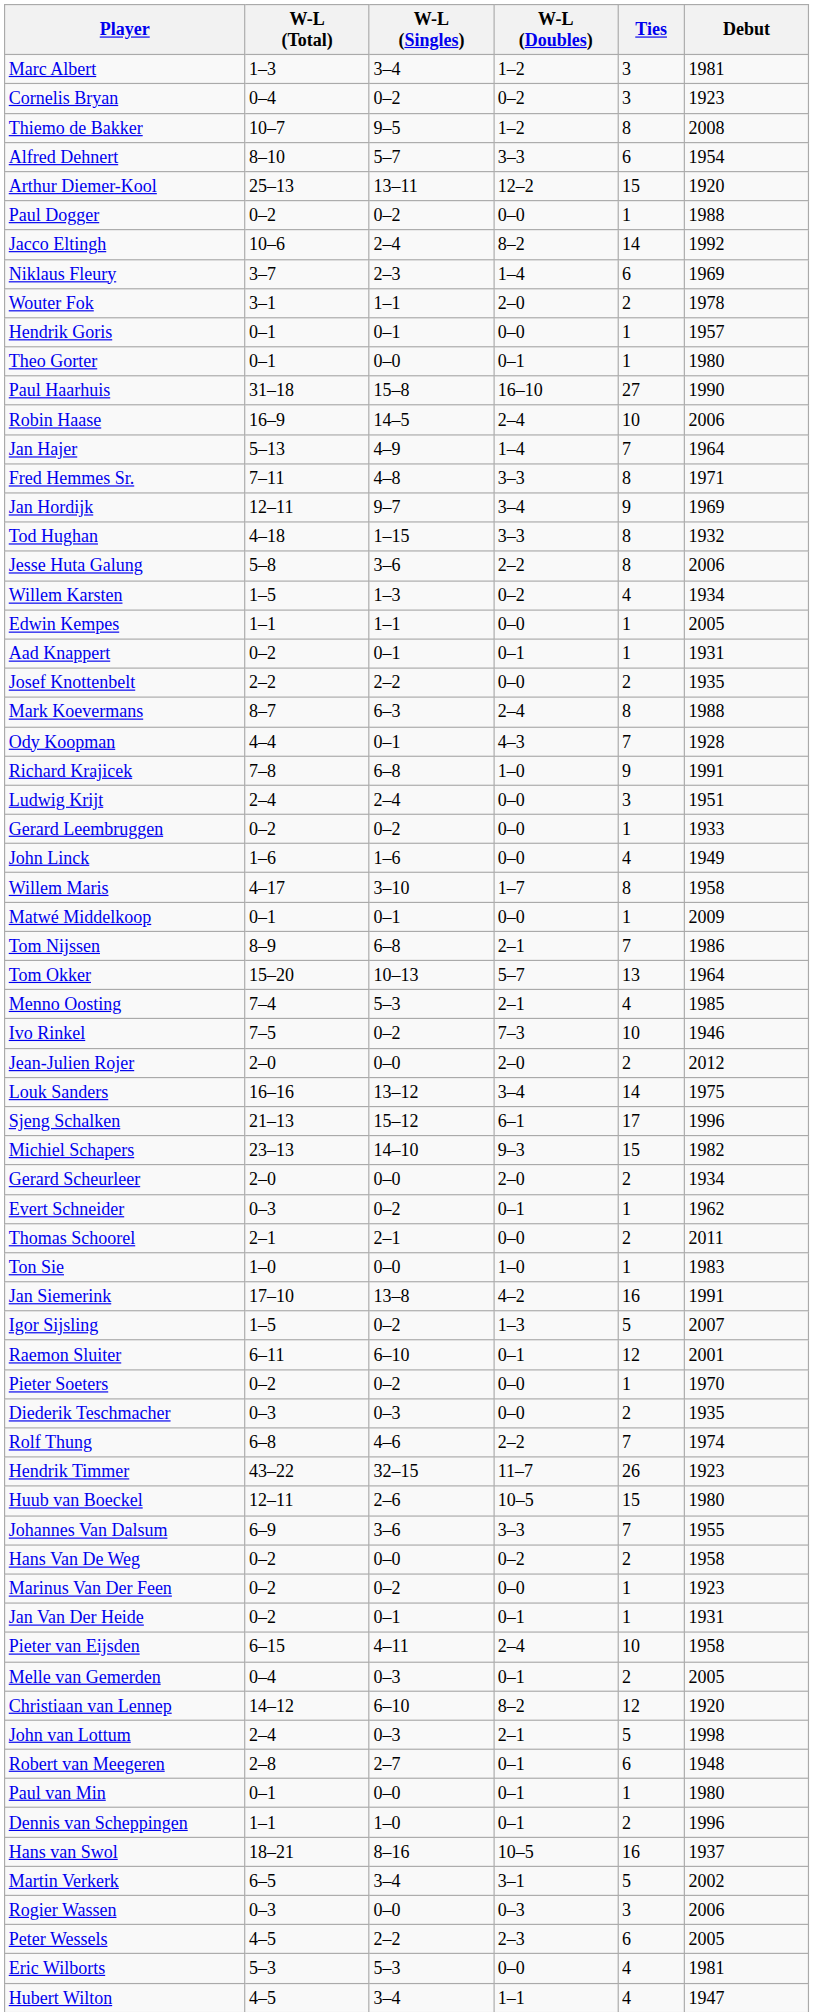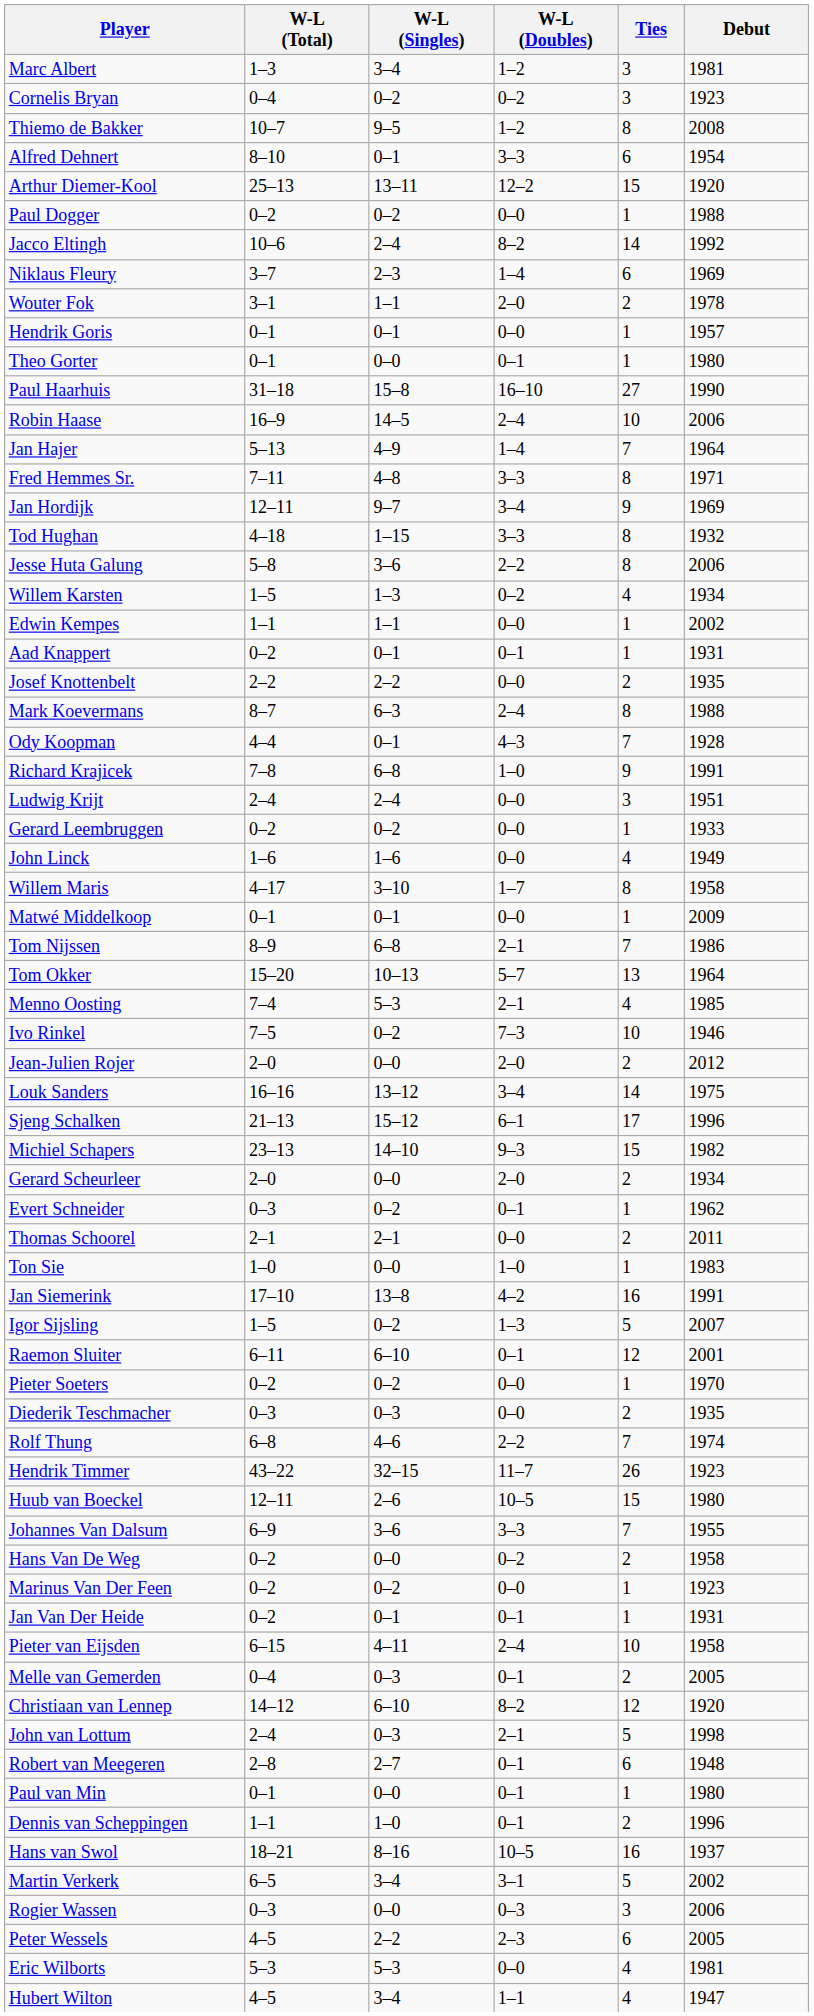Alfred Dehnert | W-L (Singles): 5–7 -> 0–1
Edwin Kempes | Debut: 2005 -> 2002
